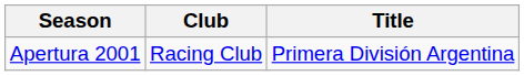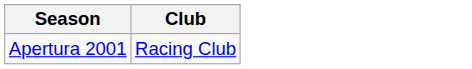- column: Title | Primera División Argentina
